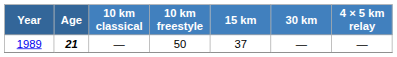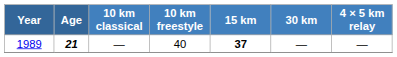1989 | 10 km freestyle: 50 -> 40
1989 | 15 km: normal -> bold
